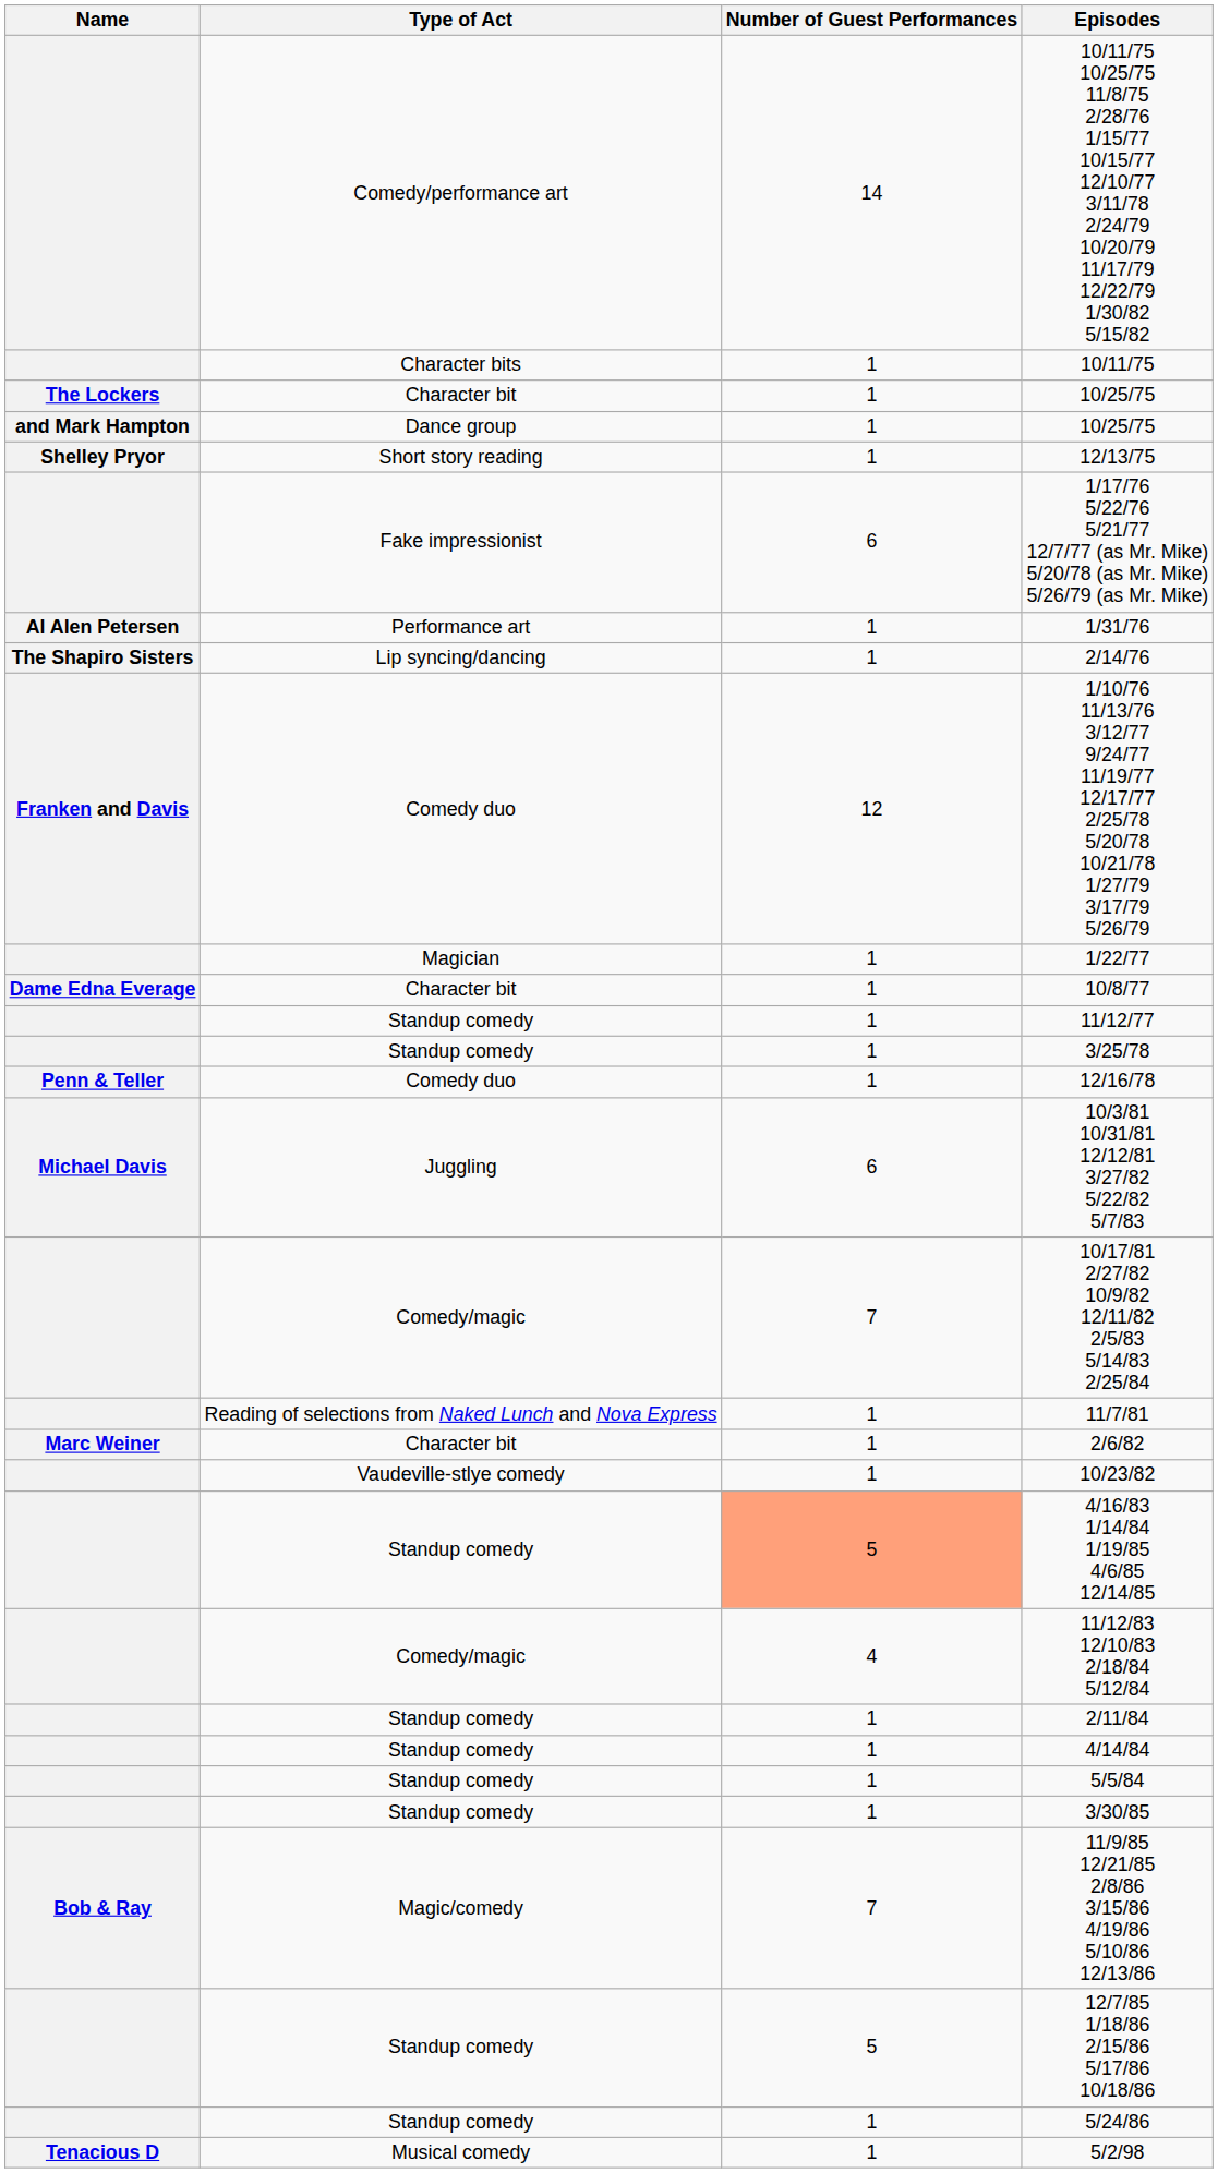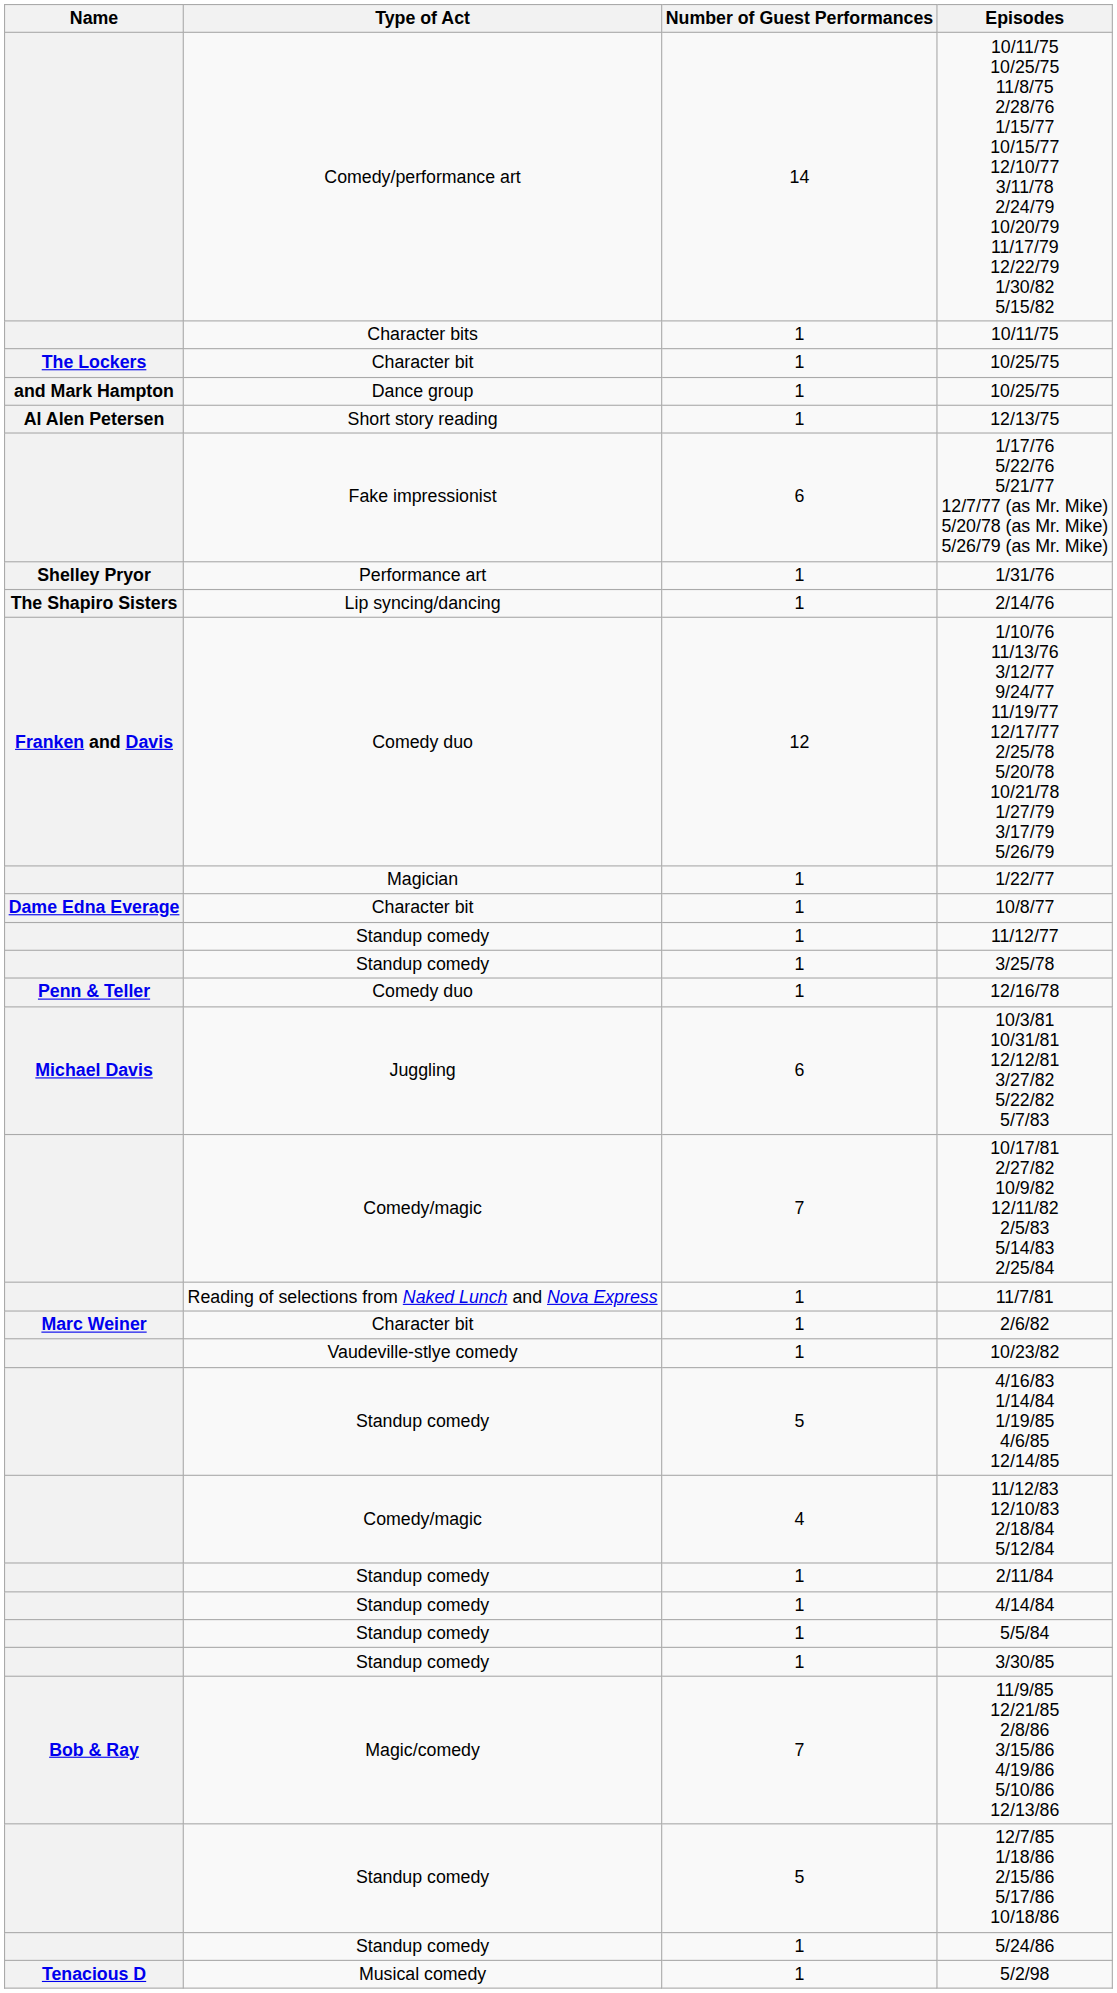12/13/75 | Name: Shelley Pryor -> Al Alen Petersen
1/31/76 | Name: Al Alen Petersen -> Shelley Pryor
4/16/83 1/14/84 1/19/85 4/6/85 12/14/85 | Number of Guest Performances: lightsalmon background -> no background
